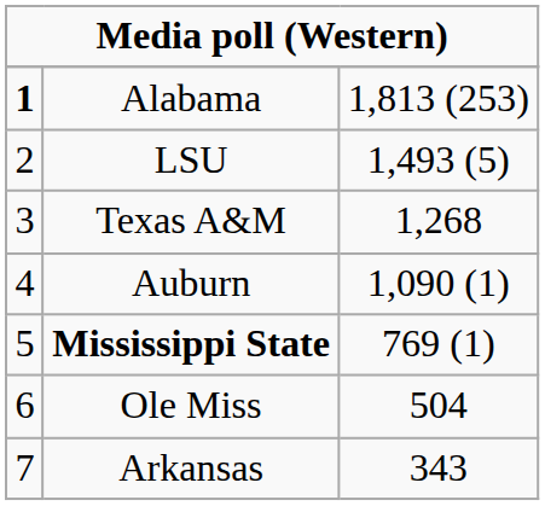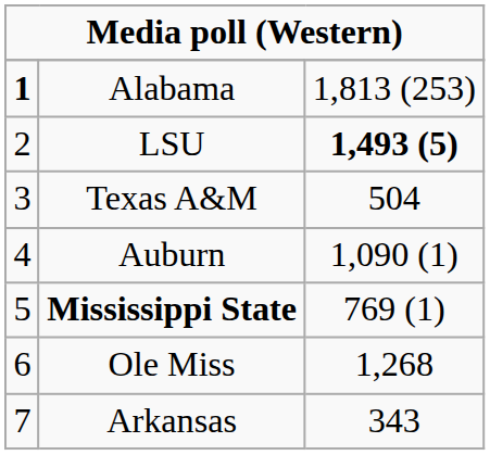LSU | column 3: normal -> bold
Texas A&M | column 3: 1,268 -> 504
Ole Miss | column 3: 504 -> 1,268
